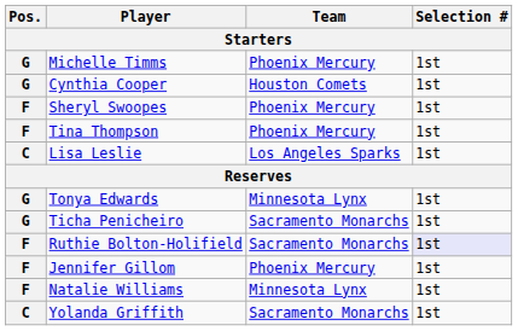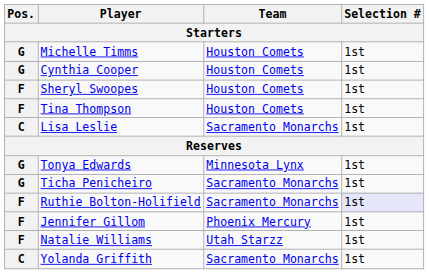Michelle Timms | Team: Phoenix Mercury -> Houston Comets
Sheryl Swoopes | Team: Phoenix Mercury -> Houston Comets
Tina Thompson | Team: Phoenix Mercury -> Houston Comets
Lisa Leslie | Team: Los Angeles Sparks -> Sacramento Monarchs
Natalie Williams | Team: Minnesota Lynx -> Utah Starzz
